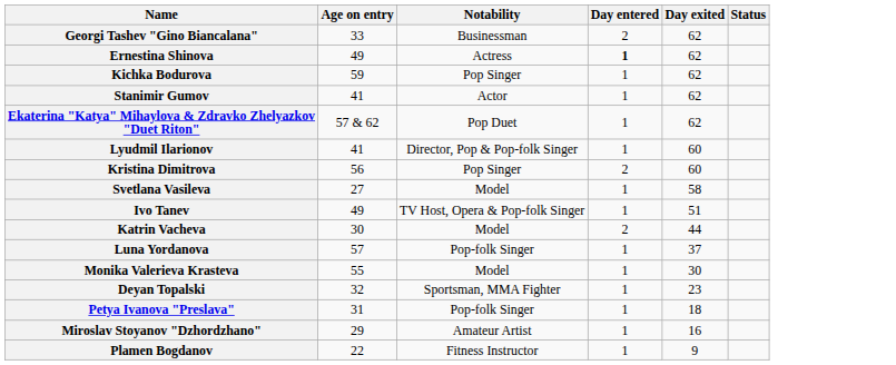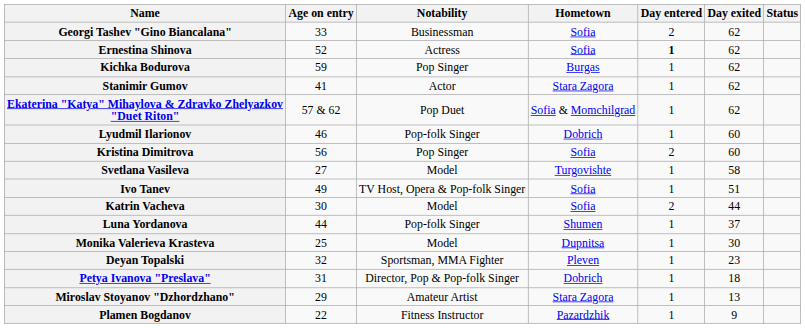+ column: Hometown | Sofia | Sofia | Burgas | Stara Zagora | Sofia & Momchilgrad | Dobrich | Sofia | Turgovishte | Sofia | Sofia | Shumen | Dupnitsa | Pleven | Dobrich | Stara Zagora | Pazardzhik
Ernestina Shinova | Age on entry: 49 -> 52
Lyudmil Ilarionov | Age on entry: 41 -> 46
Lyudmil Ilarionov | Notability: Director, Pop & Pop-folk Singer -> Pop-folk Singer
Luna Yordanova | Age on entry: 57 -> 44
Monika Valerieva Krasteva | Age on entry: 55 -> 25
Petya Ivanova "Preslava" | Notability: Pop-folk Singer -> Director, Pop & Pop-folk Singer
Miroslav Stoyanov "Dzhordzhano" | Day exited: 16 -> 13
